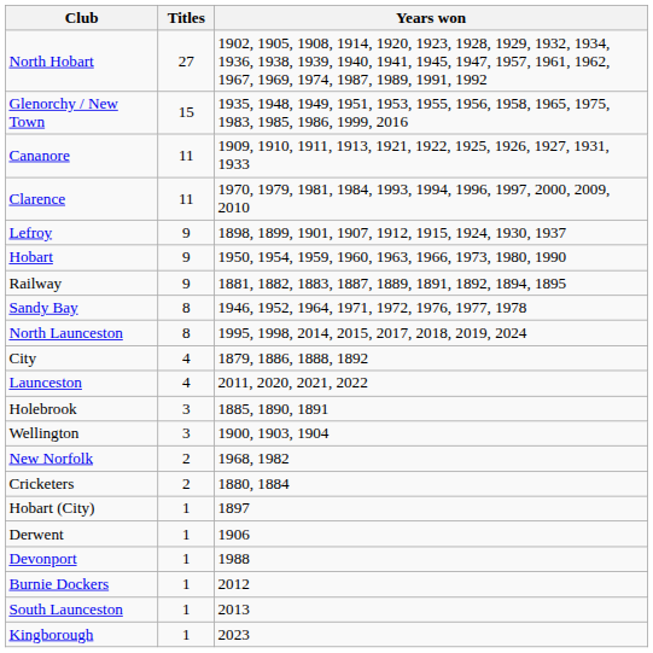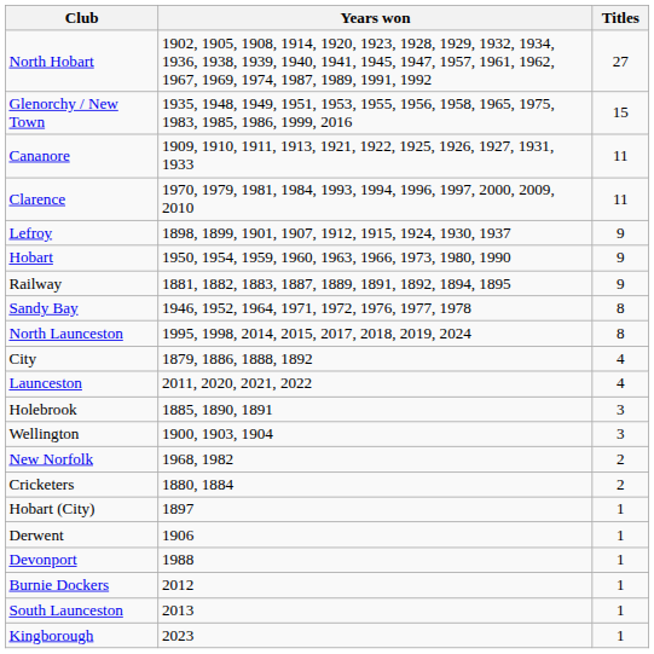columns swapped: Titles <-> Years won
